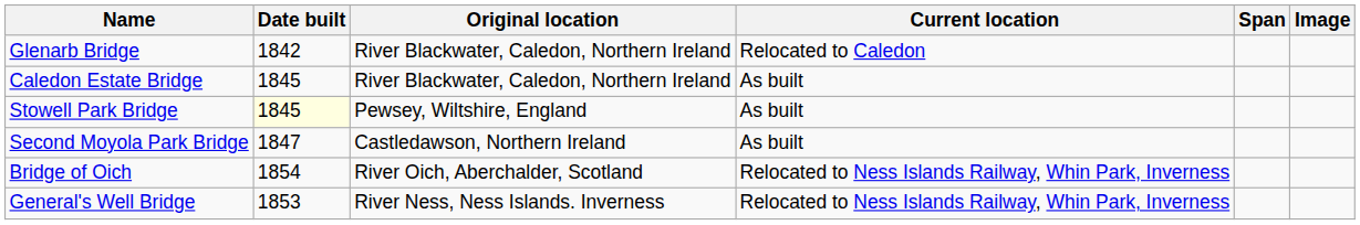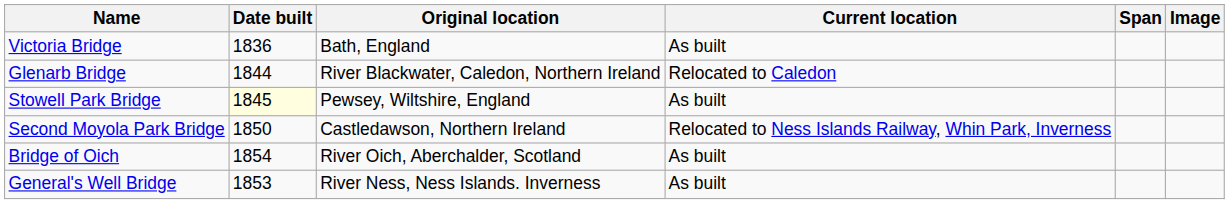+ row: Victoria Bridge | 1836 | Bath, England | As built
Glenarb Bridge | Date built: 1842 -> 1844
- row: Caledon Estate Bridge | 1845 | River Blackwater, Caledon, Northern Ireland | As built
Second Moyola Park Bridge | Date built: 1847 -> 1850
Second Moyola Park Bridge | Current location: As built -> Relocated to Ness Islands Railway, Whin Park, Inverness
Bridge of Oich | Current location: Relocated to Ness Islands Railway, Whin Park, Inverness -> As built
General's Well Bridge | Current location: Relocated to Ness Islands Railway, Whin Park, Inverness -> As built
